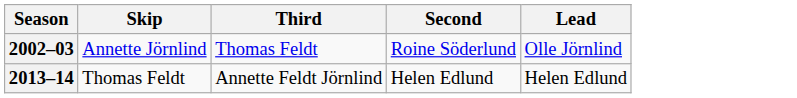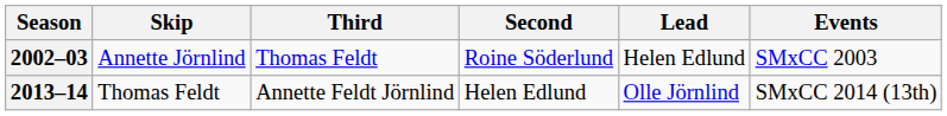+ column: Events | SMxCC 2003 | SMxCC 2014 (13th)
2002–03 | Lead: Olle Jörnlind -> Helen Edlund
2013–14 | Lead: Helen Edlund -> Olle Jörnlind
